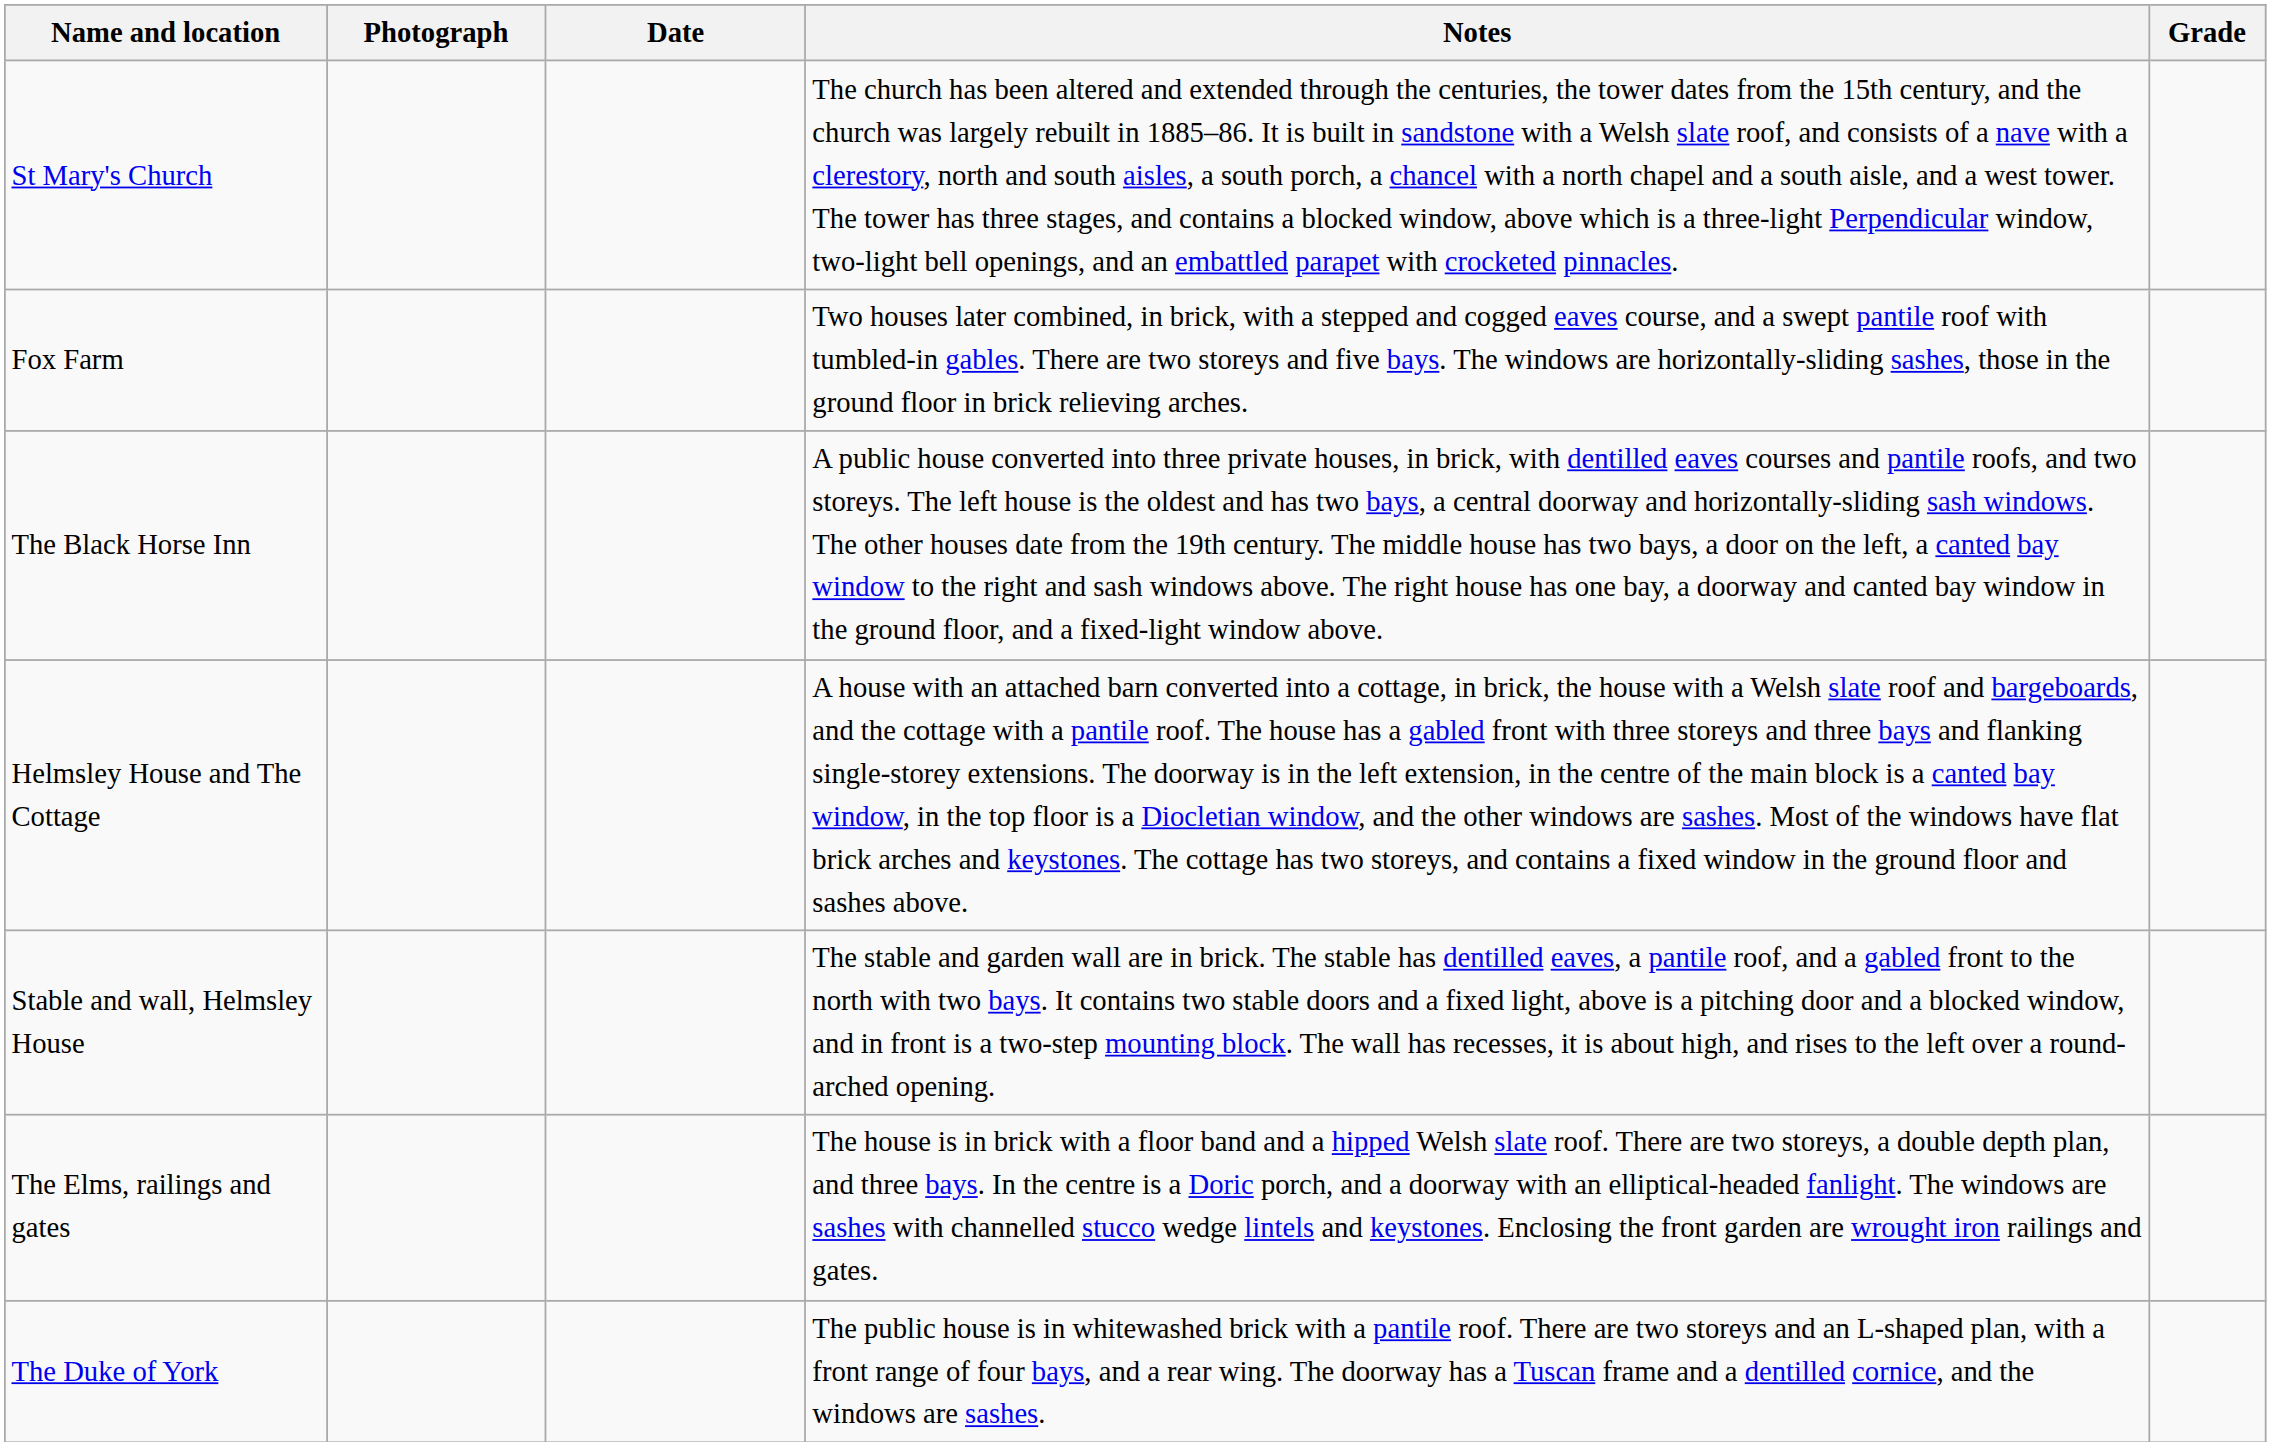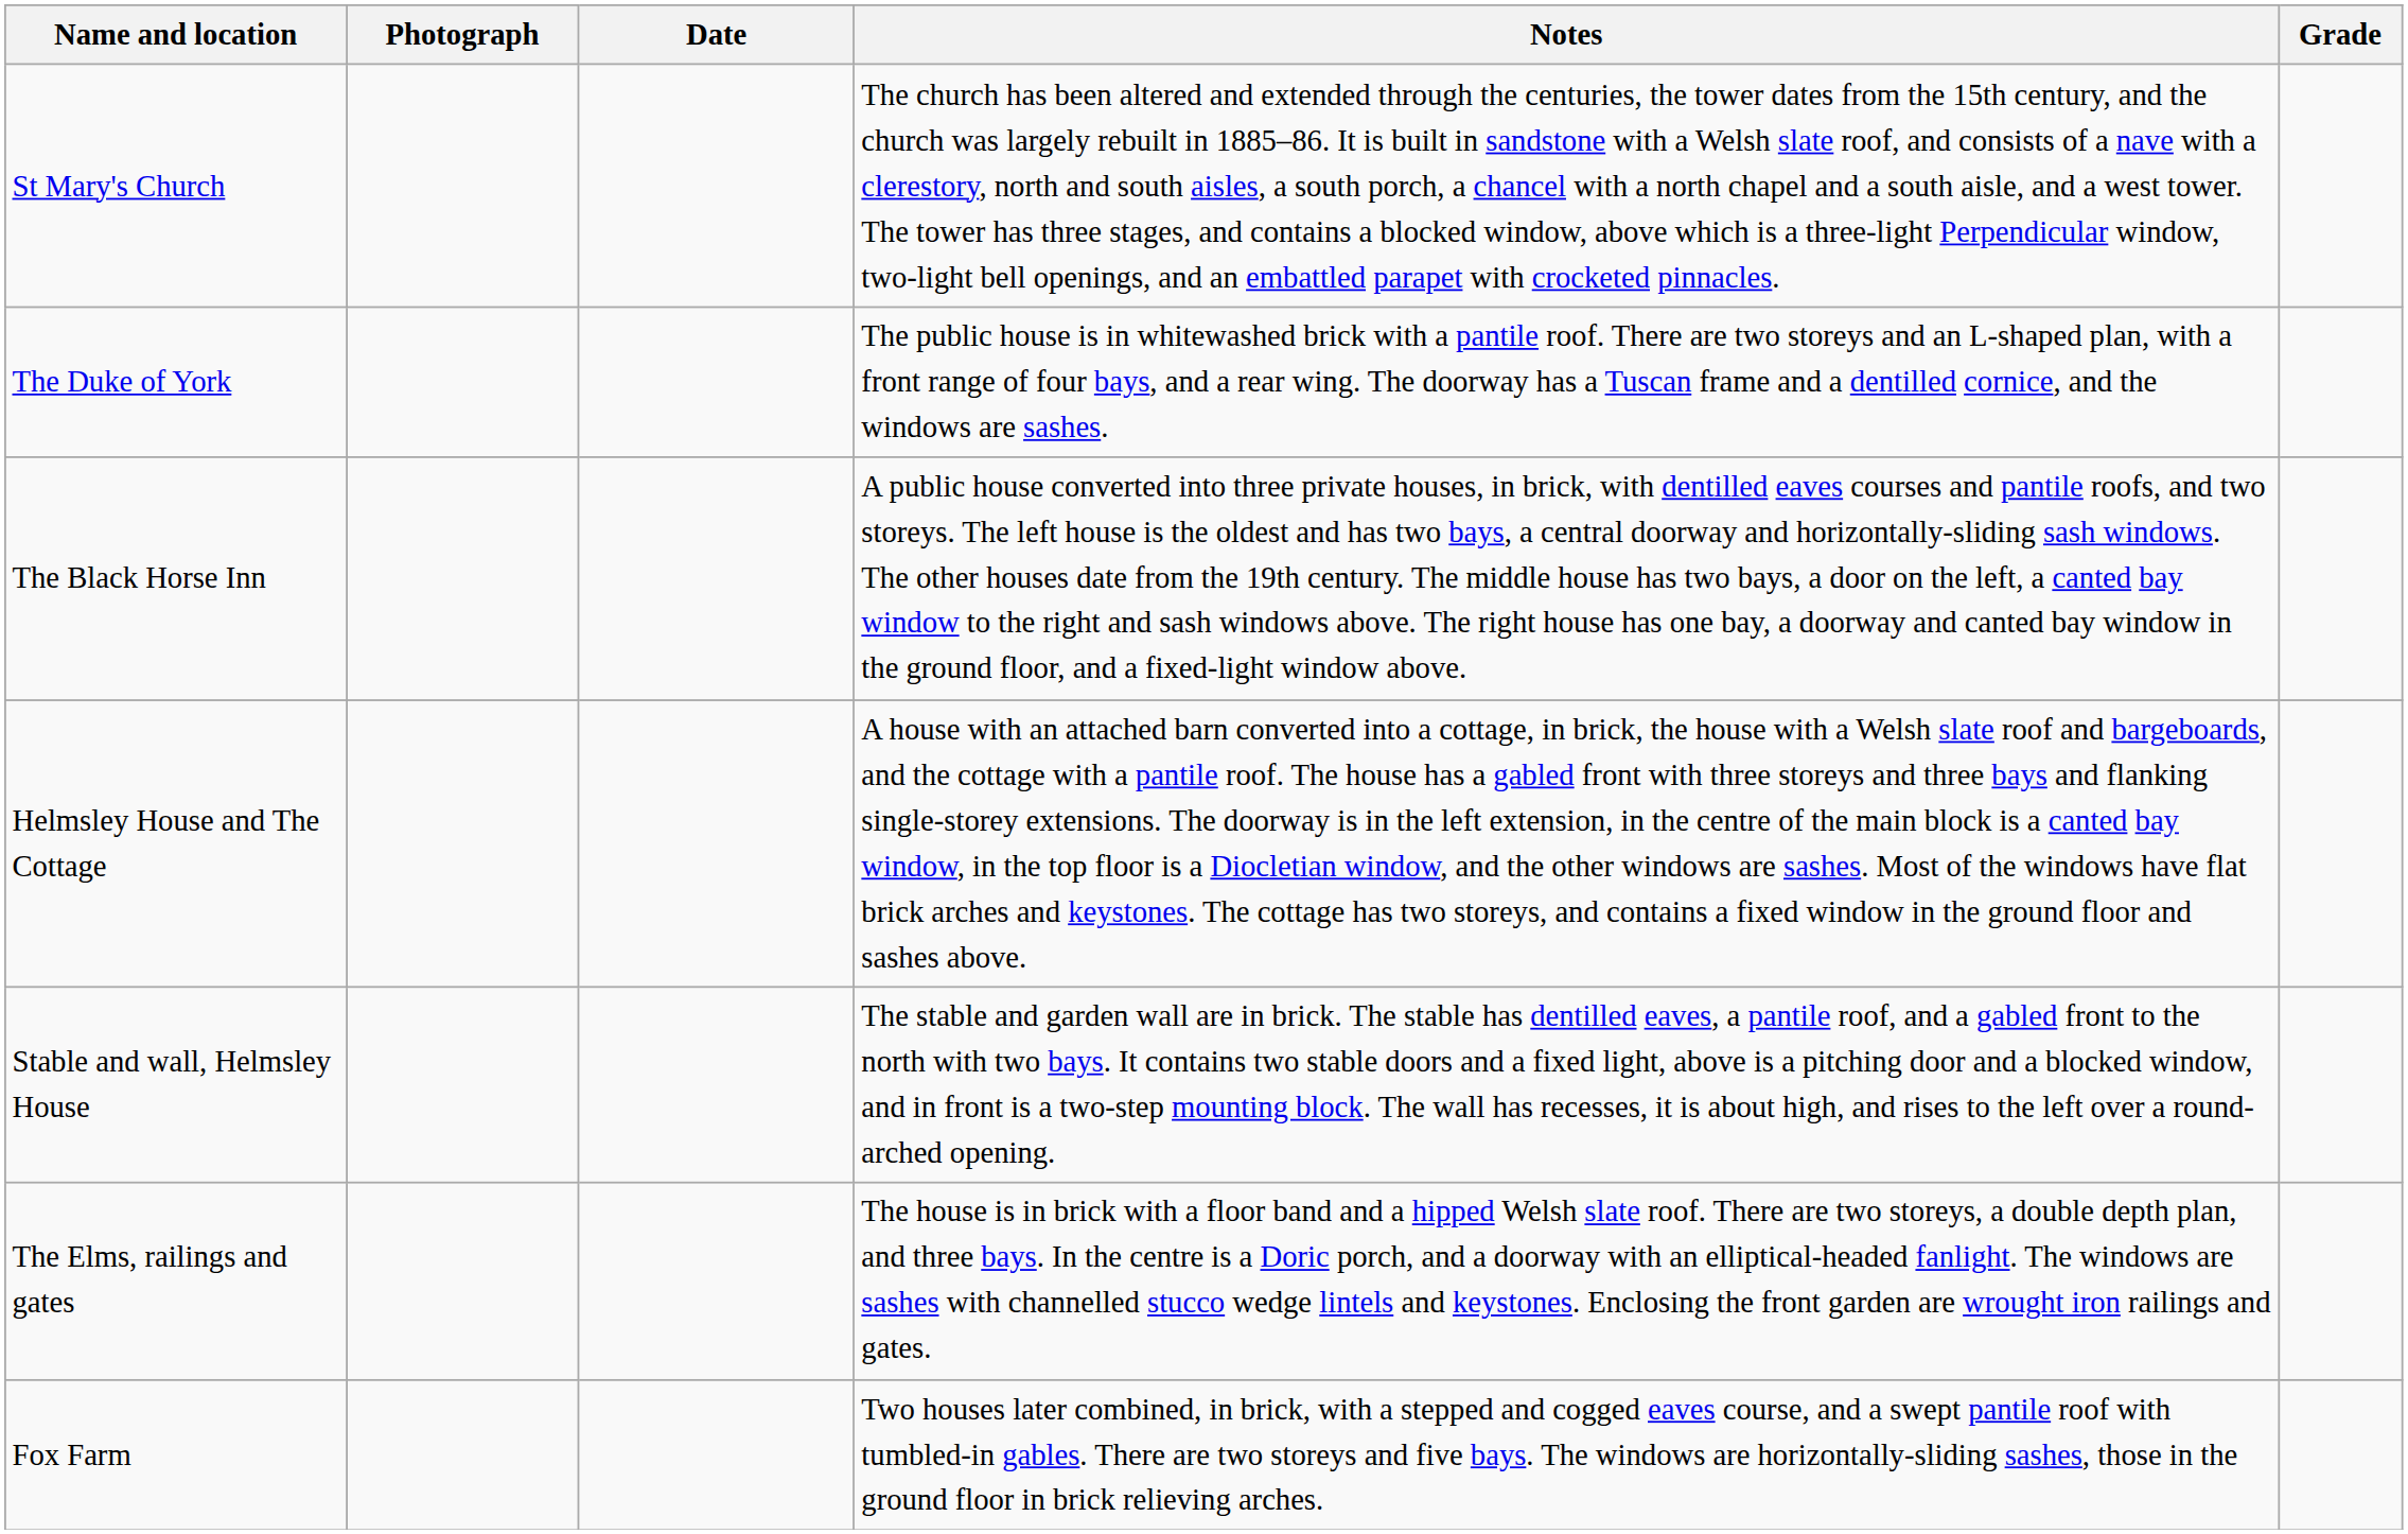rows swapped: Fox Farm <-> The Duke of York
